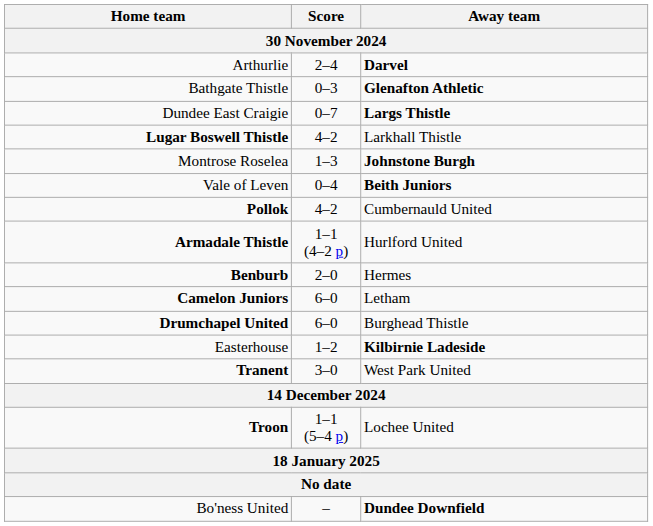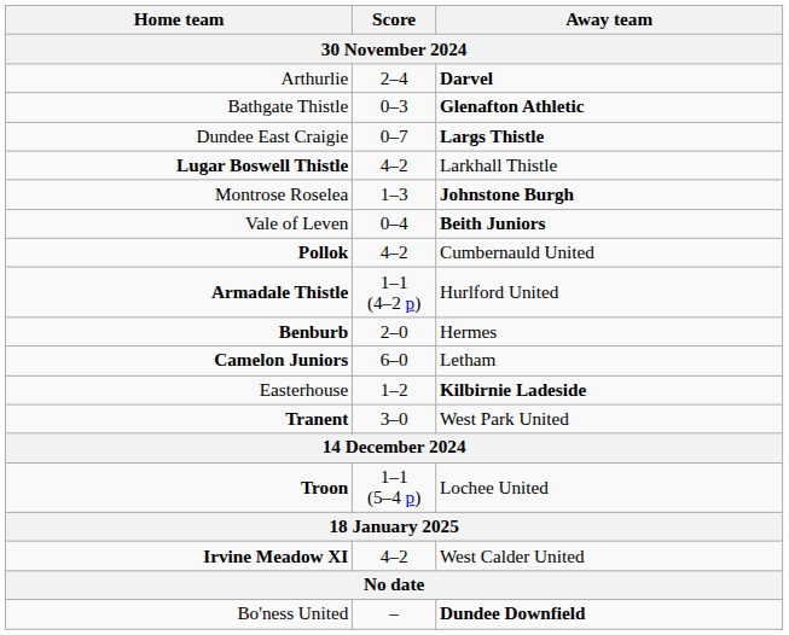- row: Drumchapel United | 6–0 | Burghead Thistle
+ row: Irvine Meadow XI | 4–2 | West Calder United
